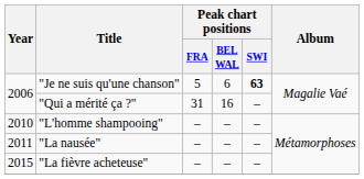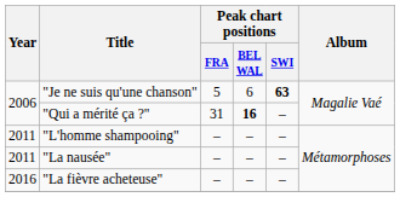"Qui a mérité ça ?" | Peak chart positions / BEL WAL: normal -> bold
"L'homme shampooing" | Year: 2010 -> 2011
"La fièvre acheteuse" | Year: 2015 -> 2016
